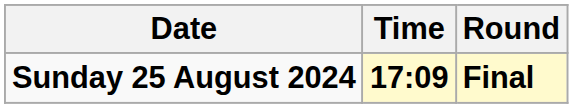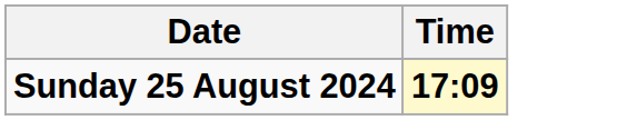- column: Round | Final
